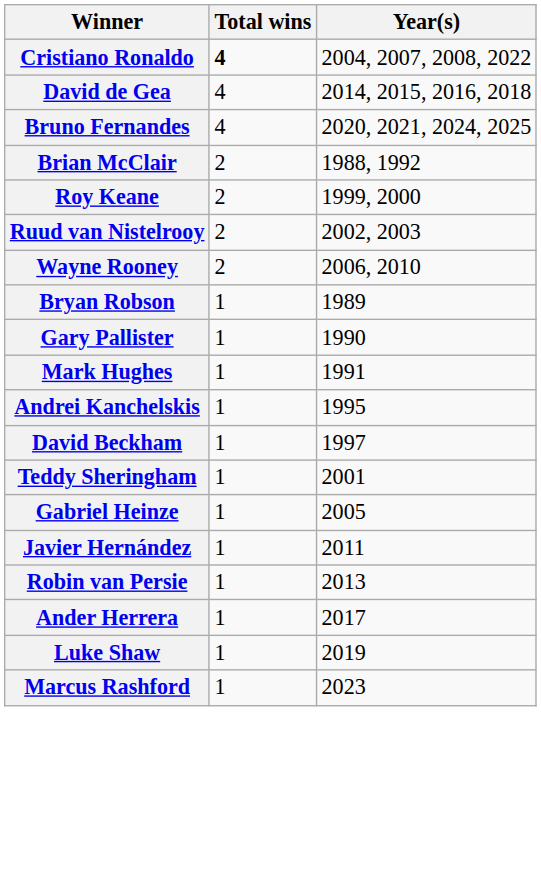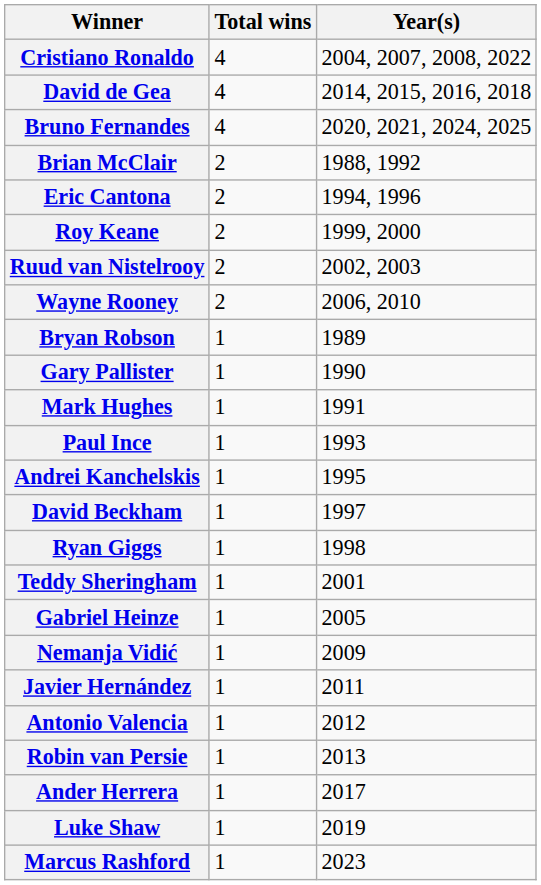Cristiano Ronaldo | Total wins: bold -> normal
+ row: Eric Cantona | 2 | 1994, 1996
+ row: Paul Ince | 1 | 1993
+ row: Ryan Giggs | 1 | 1998
+ row: Nemanja Vidić | 1 | 2009
+ row: Antonio Valencia | 1 | 2012
